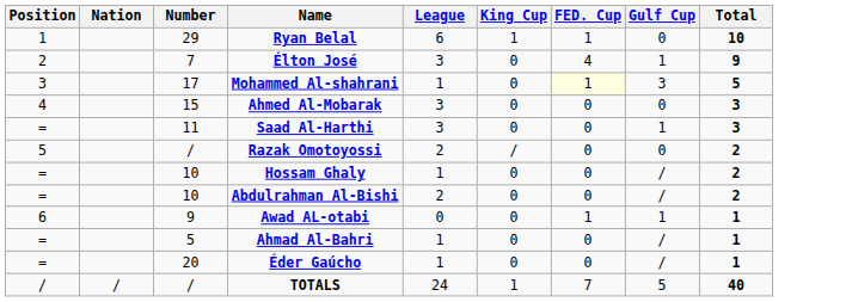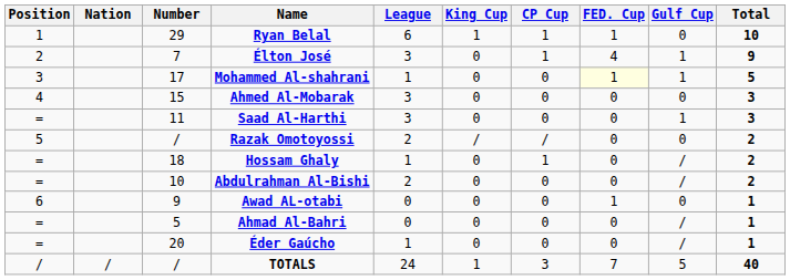+ column: CP Cup | 1 | 1 | 0 | 0 | 0 | / | 1 | 0 | 0 | 0 | 0 | 3
Mohammed Al-shahrani | Gulf Cup: 3 -> 1
Hossam Ghaly | Number: 10 -> 18
Awad AL-otabi | Gulf Cup: 1 -> 0
Ahmad Al-Bahri | League: 1 -> 0
